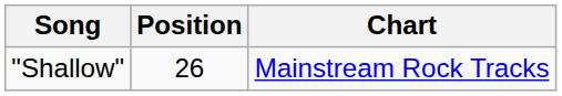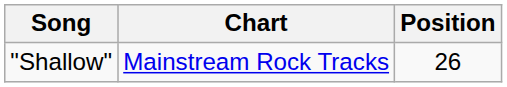columns swapped: Chart <-> Position
